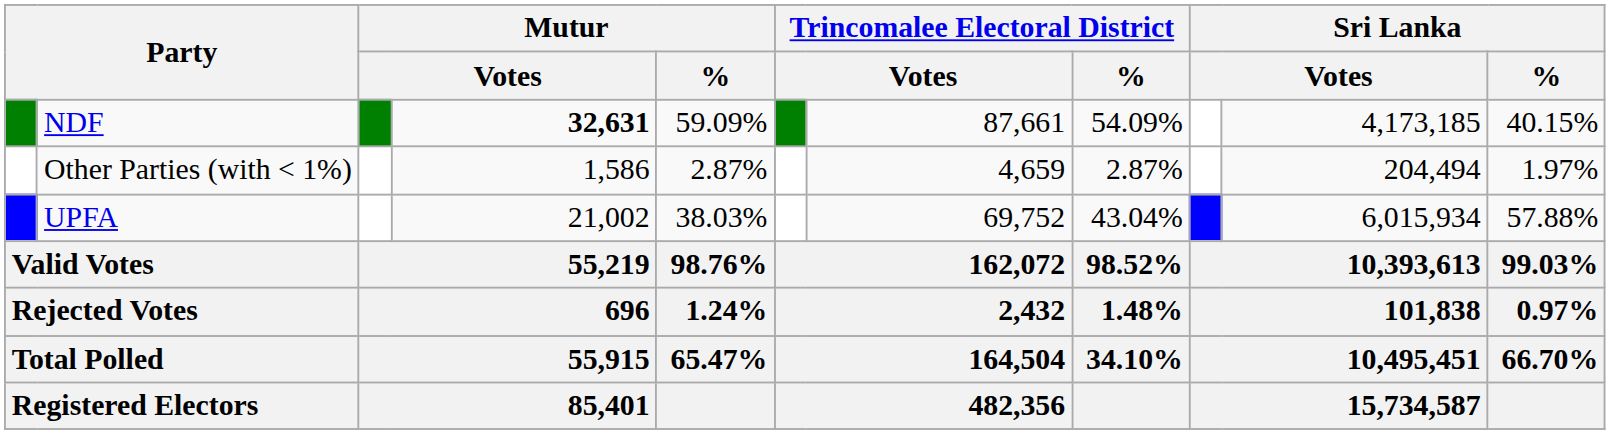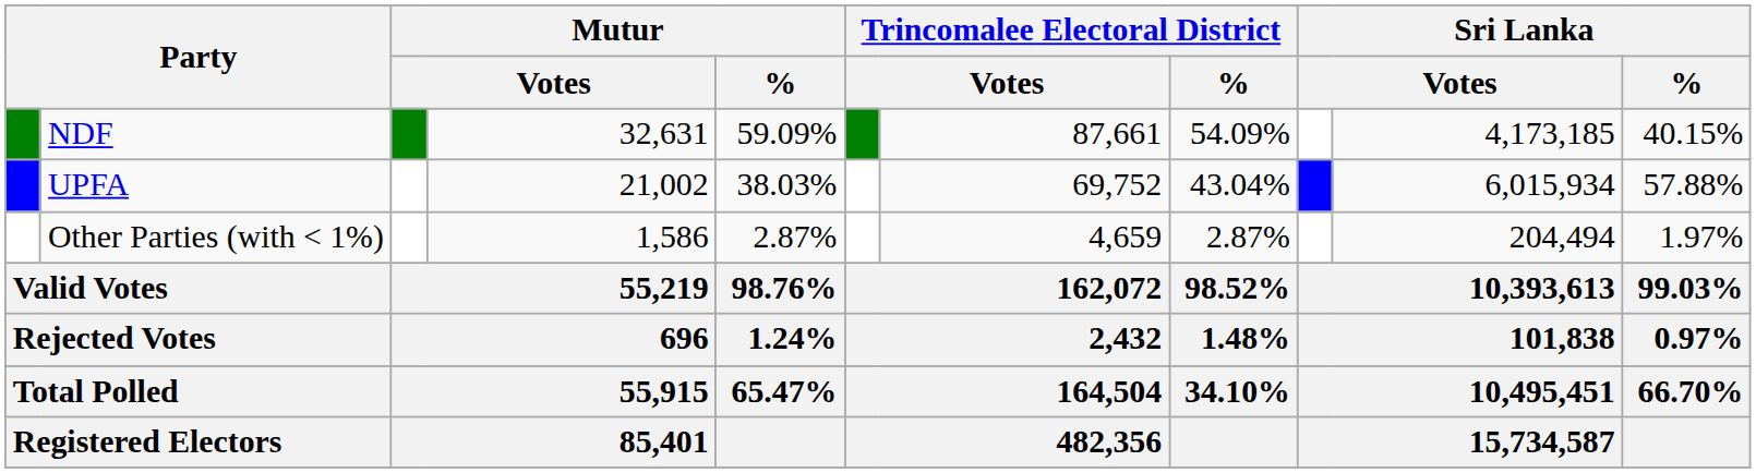NDF | column 4: bold -> normal
rows swapped: UPFA <-> Other Parties (with < 1%)
